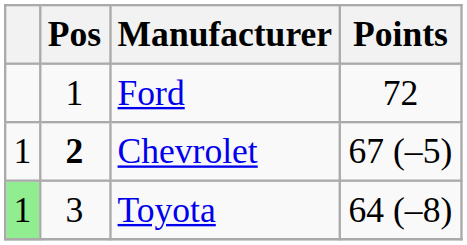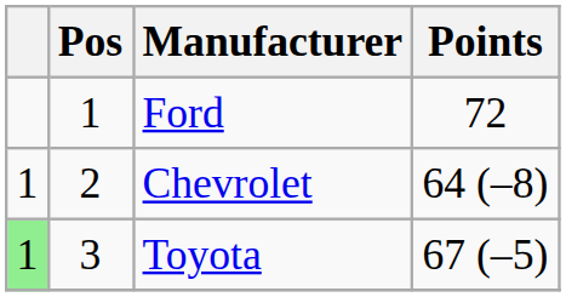Chevrolet | Pos: bold -> normal
Chevrolet | Points: 67 (–5) -> 64 (–8)
Toyota | Points: 64 (–8) -> 67 (–5)
